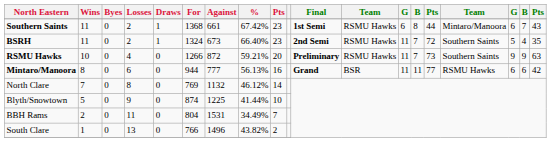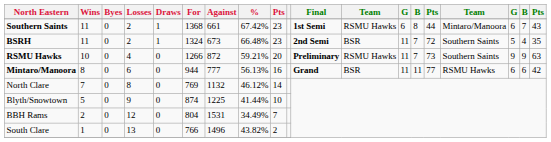BSRH | %: 66.40% -> 66.48%
BSRH | column 12: RSMU Hawks -> BSR
BBH Rams | Losses: 11 -> 12
